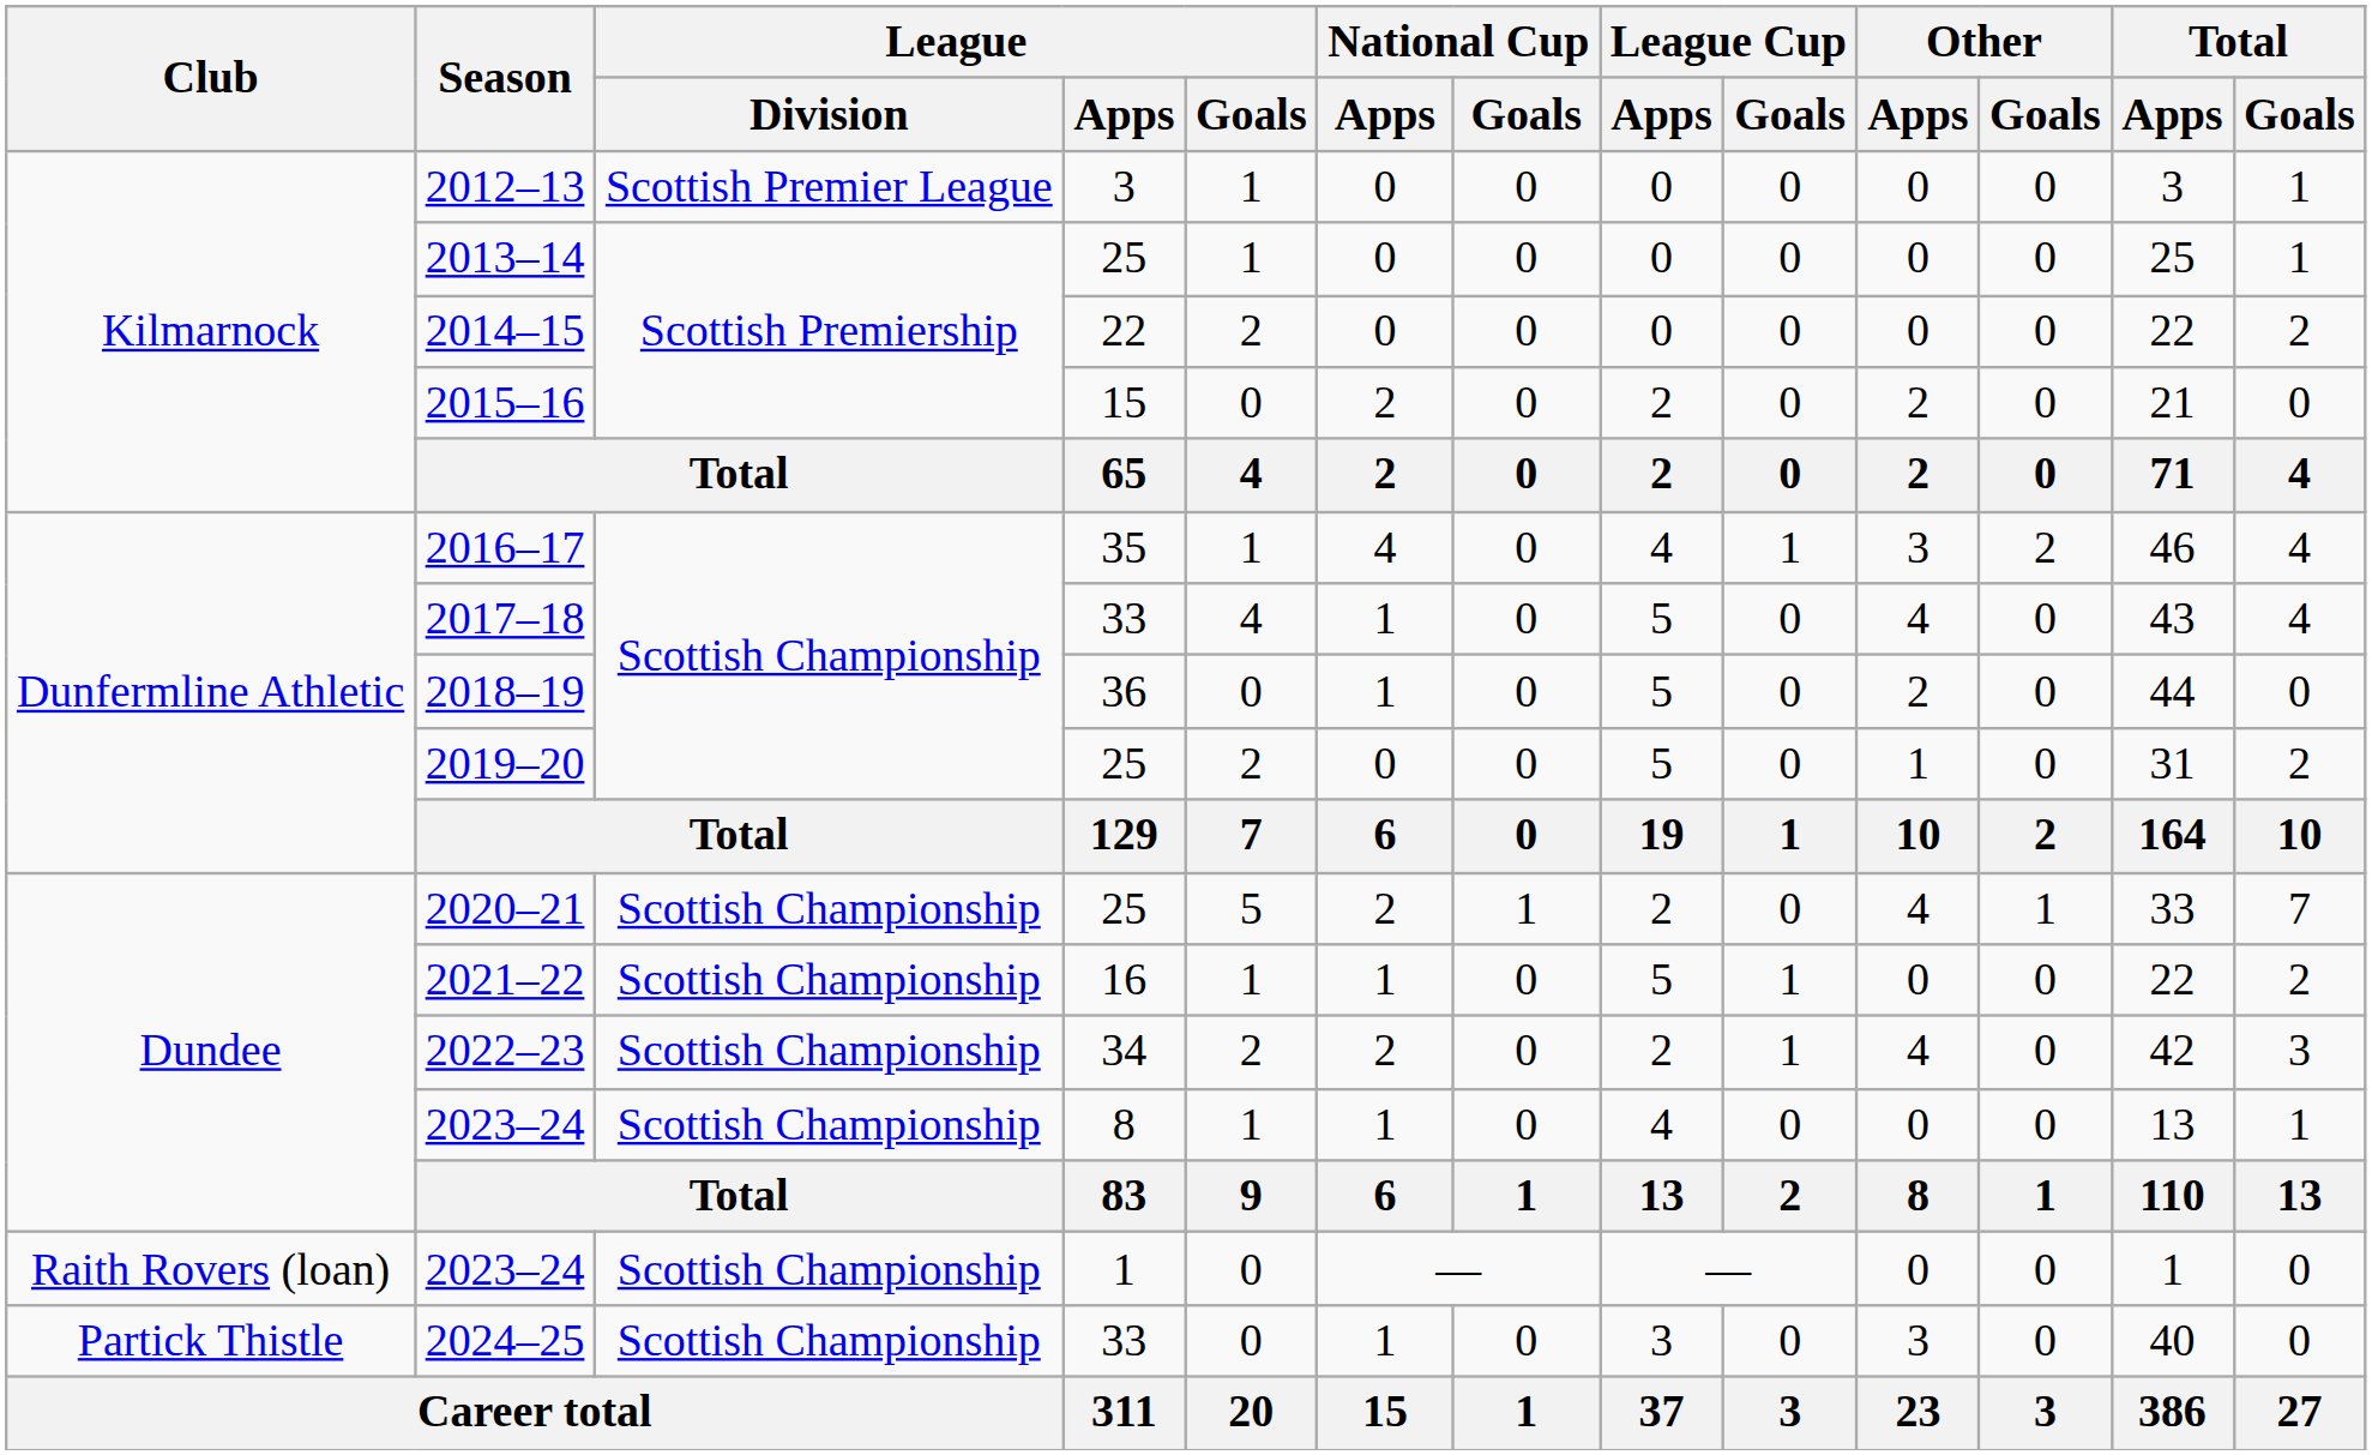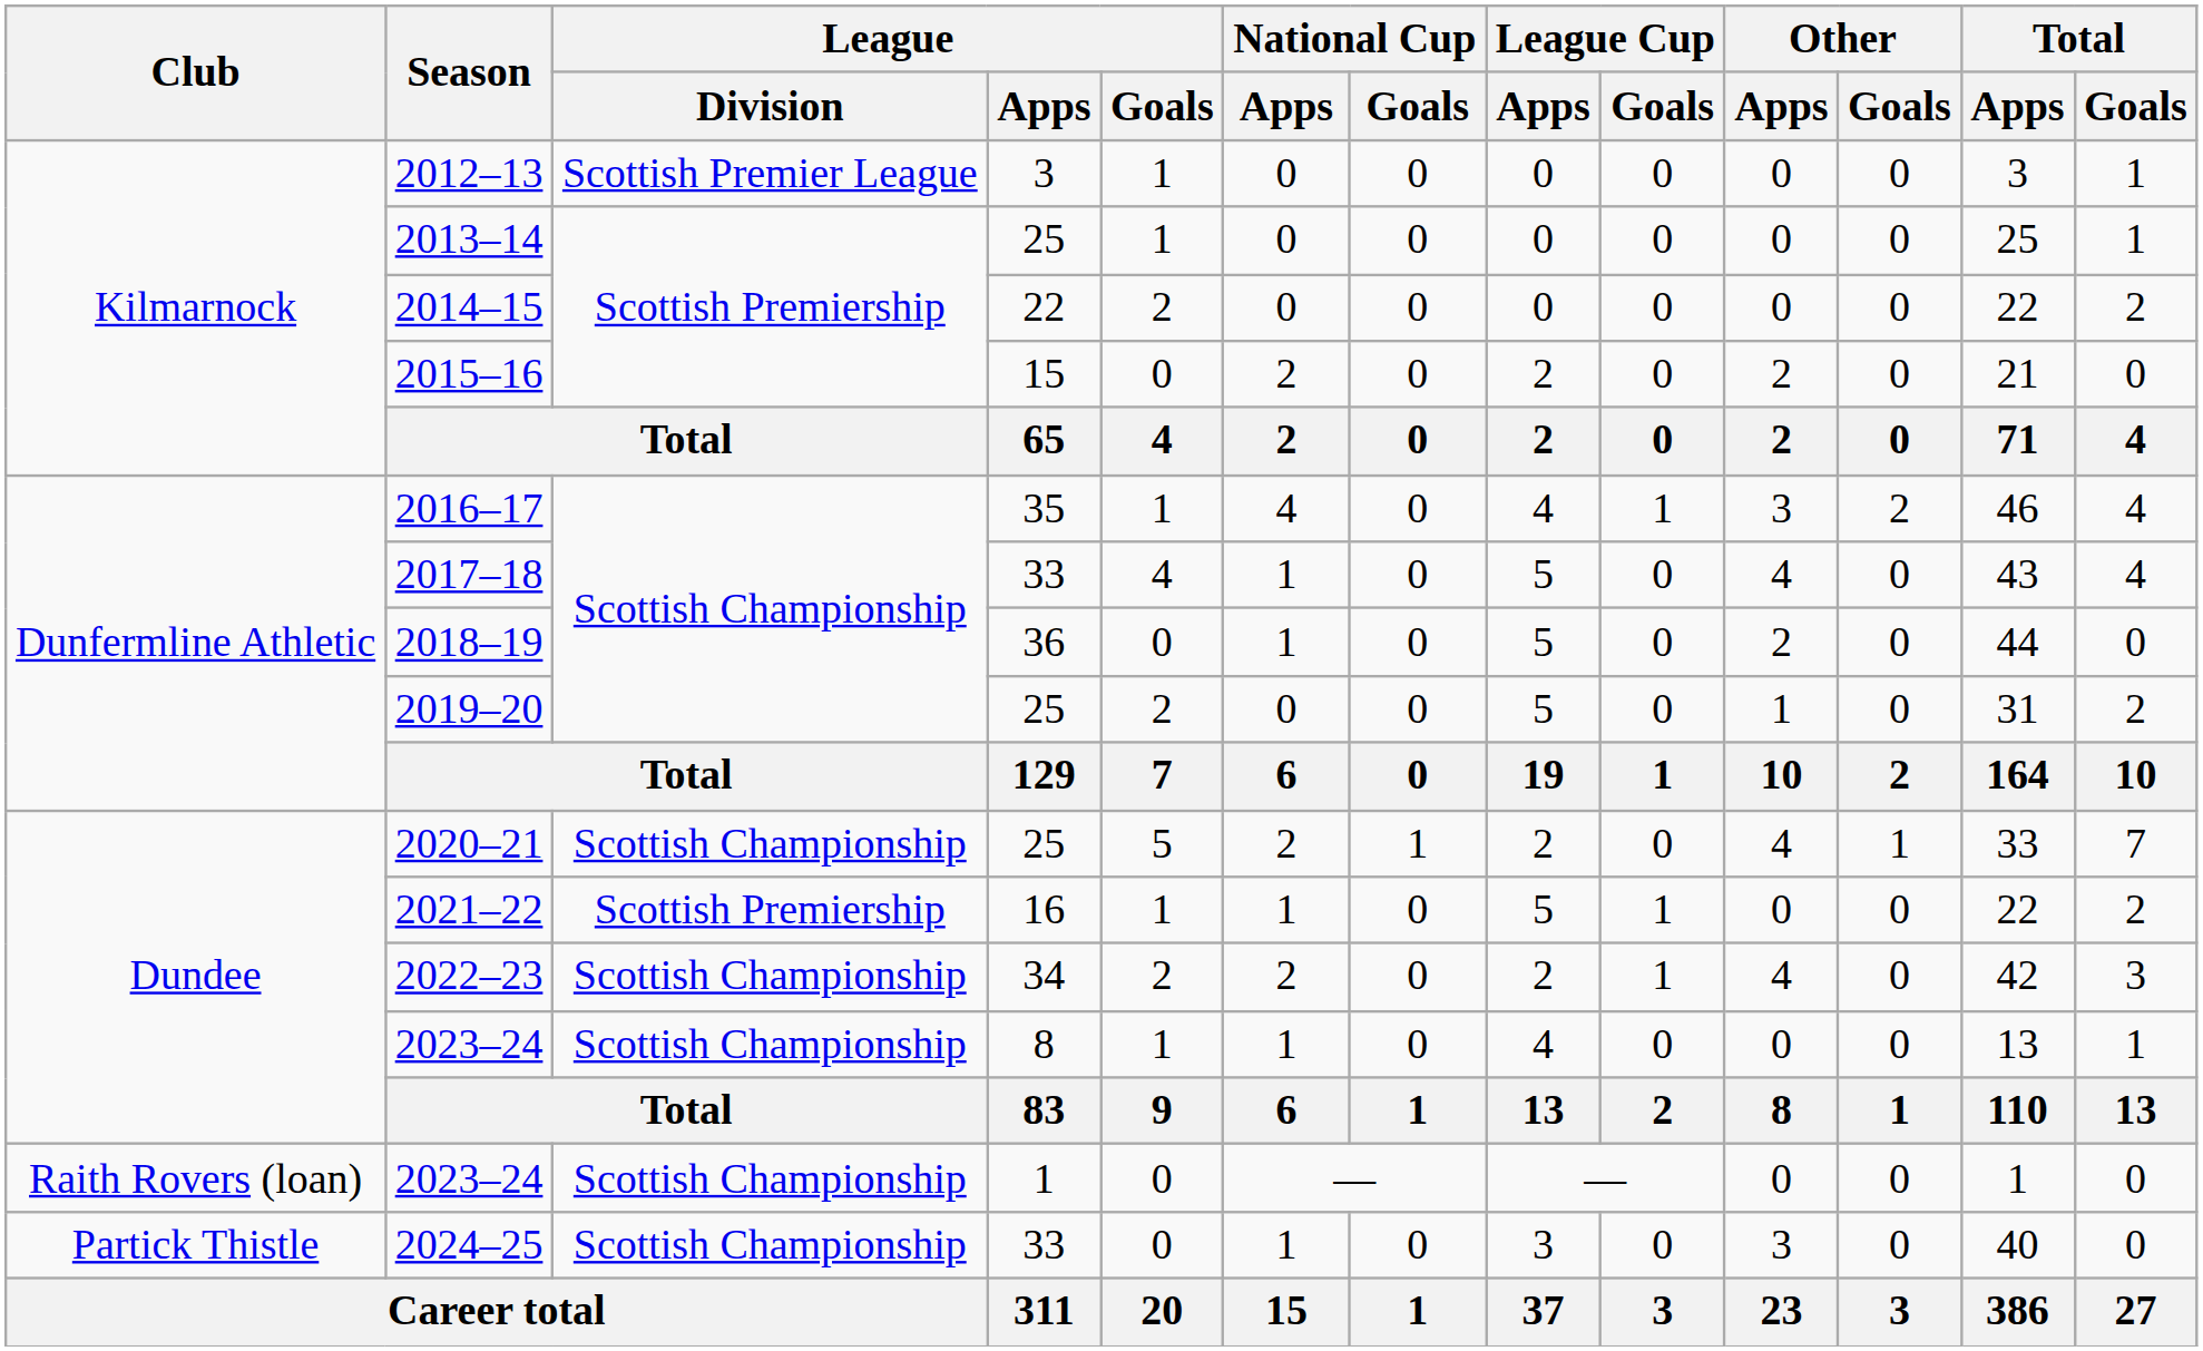2021–22 | League / Division: Scottish Championship -> Scottish Premiership
